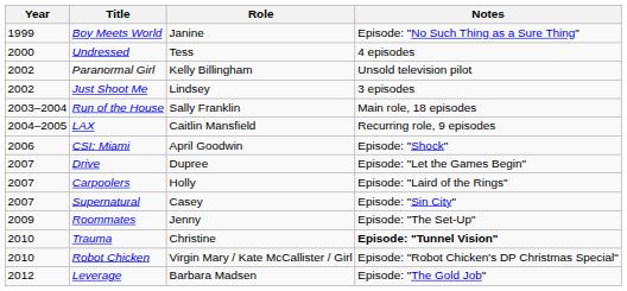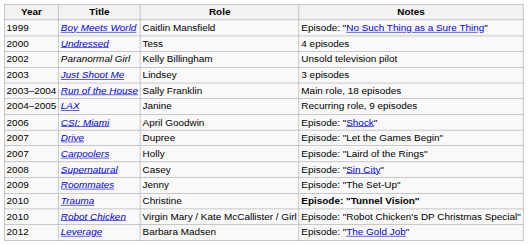Boy Meets World | Role: Janine -> Caitlin Mansfield
Just Shoot Me | Year: 2002 -> 2003
LAX | Role: Caitlin Mansfield -> Janine
Supernatural | Year: 2007 -> 2008
